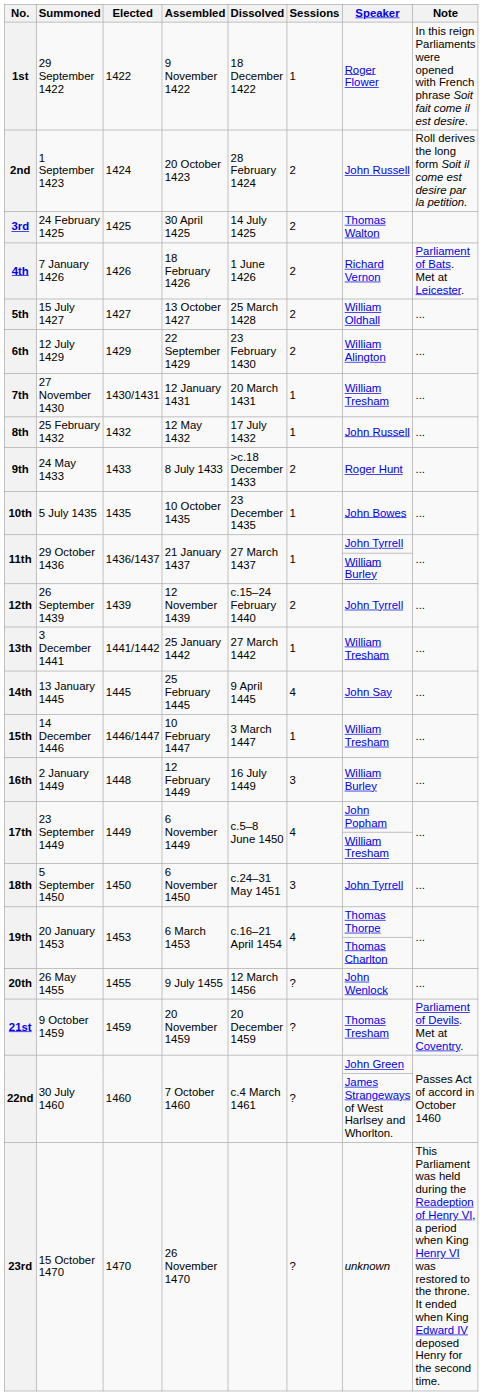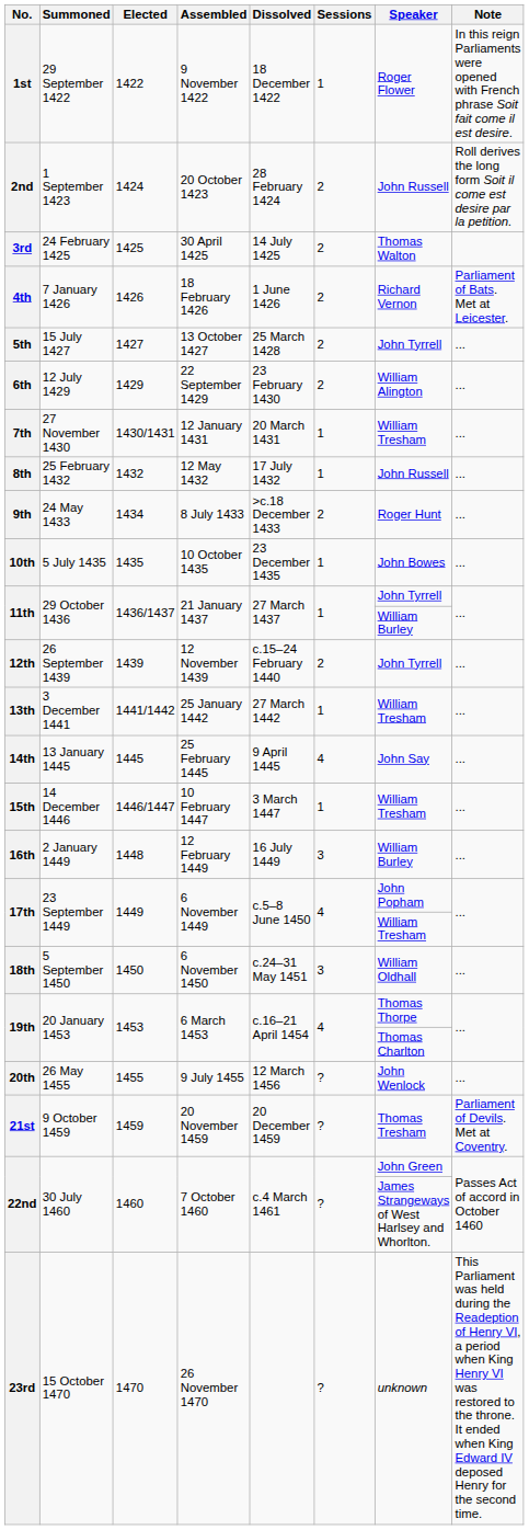5th | Speaker: William Oldhall -> John Tyrrell
9th | Elected: 1433 -> 1434
18th | Speaker: John Tyrrell -> William Oldhall
